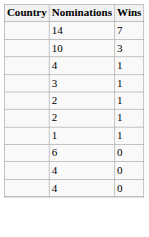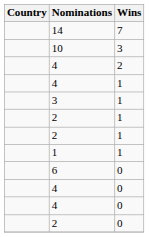+ row: 4 | 2
+ row: 2 | 0
